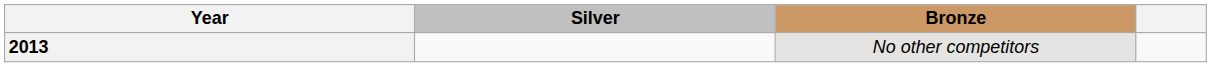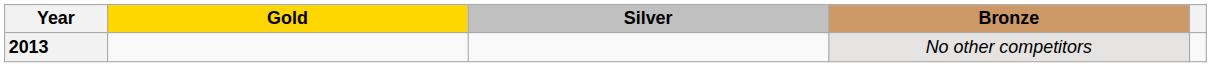+ column: Gold
